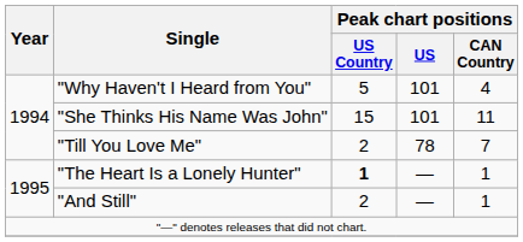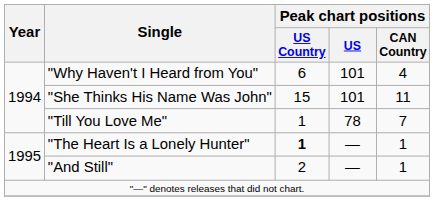"Why Haven't I Heard from You" | Peak chart positions / US Country: 5 -> 6
"Till You Love Me" | Peak chart positions / US Country: 2 -> 1
